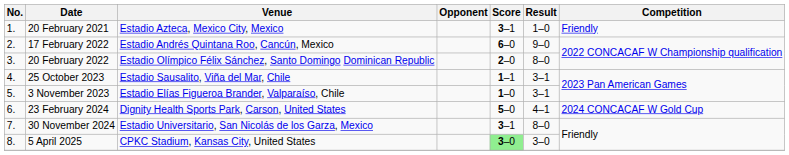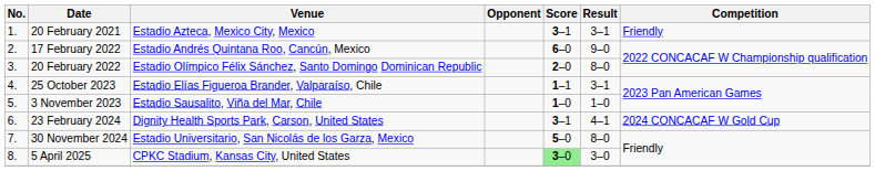20 February 2021 | Result: 1–0 -> 3–1
25 October 2023 | Venue: Estadio Sausalito, Viña del Mar, Chile -> Estadio Elías Figueroa Brander, Valparaíso, Chile
3 November 2023 | Venue: Estadio Elías Figueroa Brander, Valparaíso, Chile -> Estadio Sausalito, Viña del Mar, Chile
3 November 2023 | Result: 3–1 -> 1–0
23 February 2024 | Score: 5–0 -> 3–1
30 November 2024 | Score: 3–1 -> 5–0
